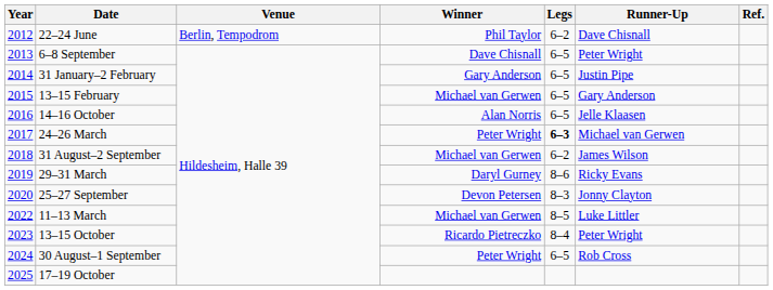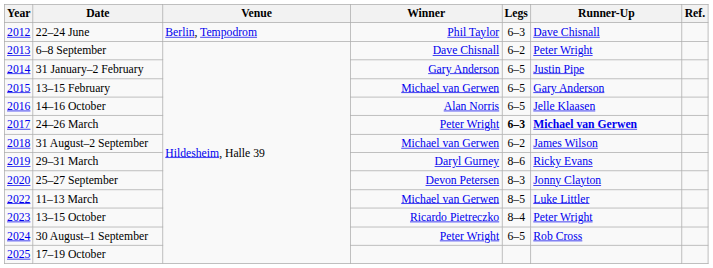22–24 June | Legs: 6–2 -> 6–3
6–8 September | Legs: 6–5 -> 6–2
24–26 March | Runner-Up: normal -> bold
